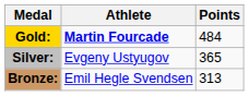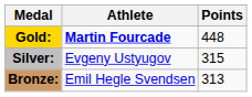Gold: | Points: 484 -> 448
Silver: | Points: 365 -> 315
